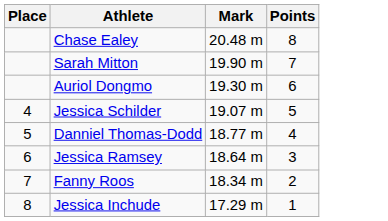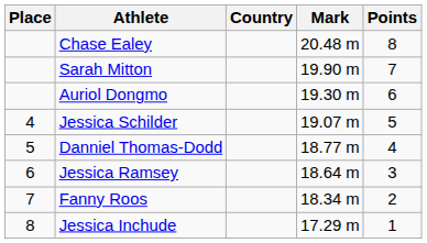+ column: Country
